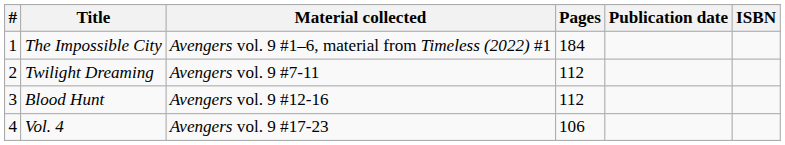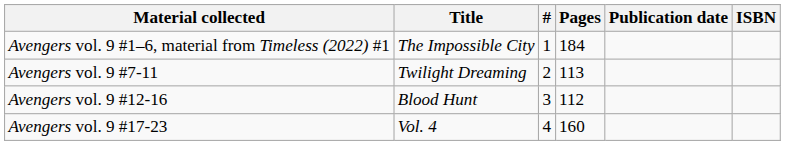columns swapped: # <-> Material collected
Twilight Dreaming | Pages: 112 -> 113
Vol. 4 | Pages: 106 -> 160
